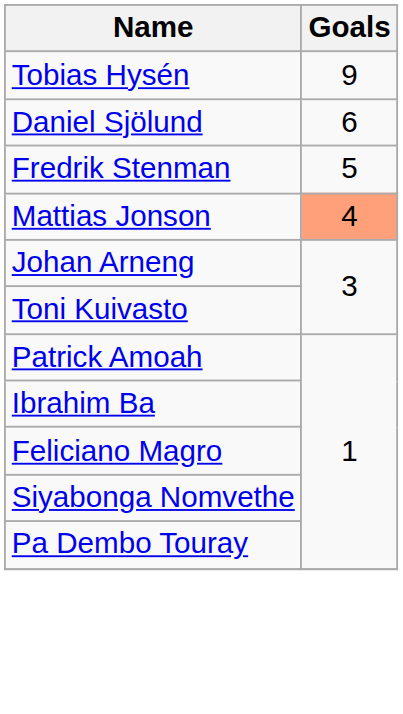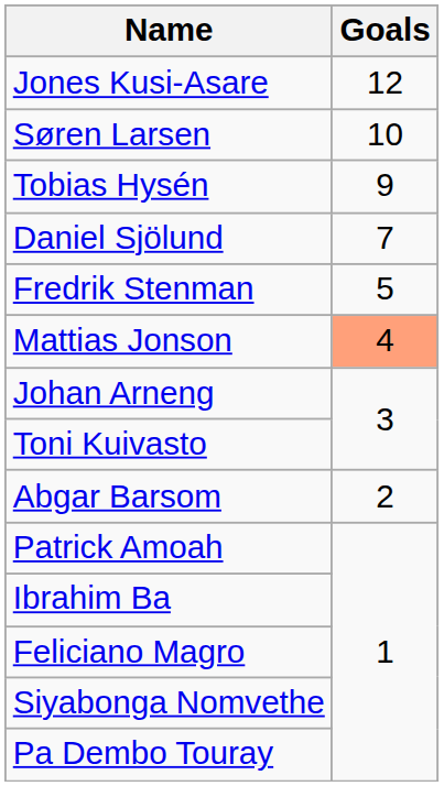+ row: Jones Kusi-Asare | 12
+ row: Søren Larsen | 10
Daniel Sjölund | Goals: 6 -> 7
+ row: Abgar Barsom | 2
